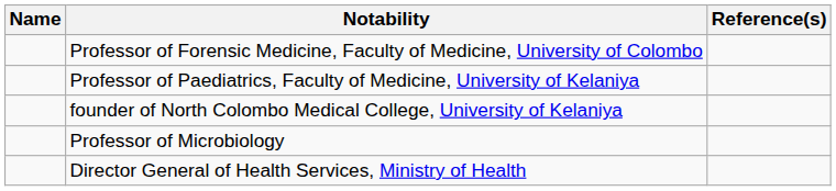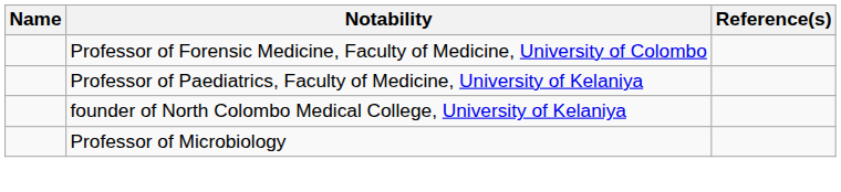- row: Director General of Health Services, Ministry of Health
